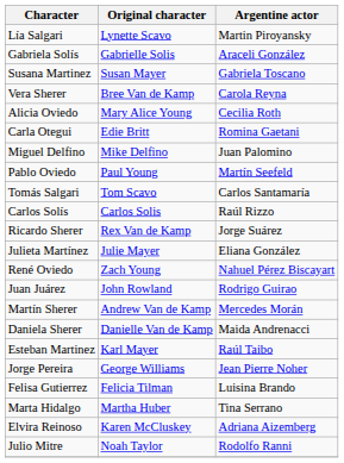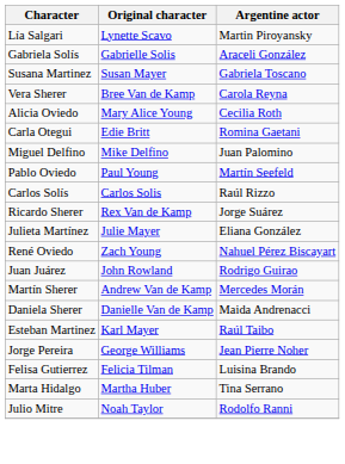- row: Tomás Salgari | Tom Scavo | Carlos Santamaría
- row: Elvira Reinoso | Karen McCluskey | Adriana Aizemberg
